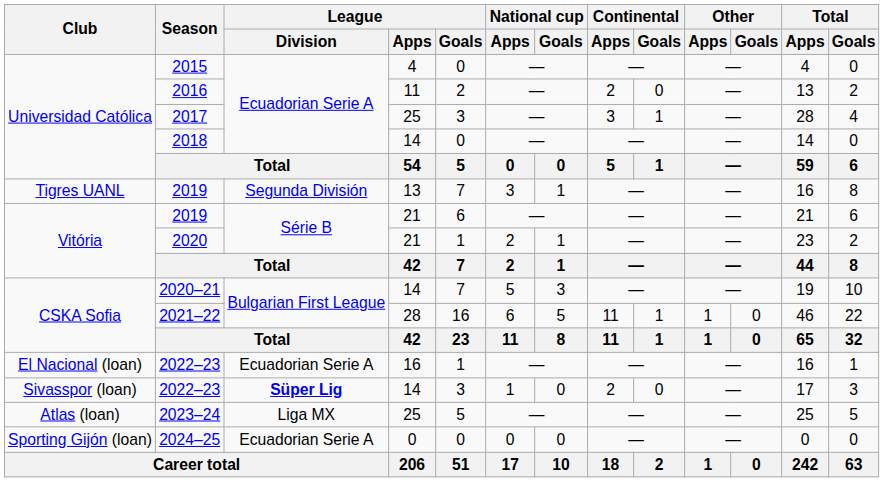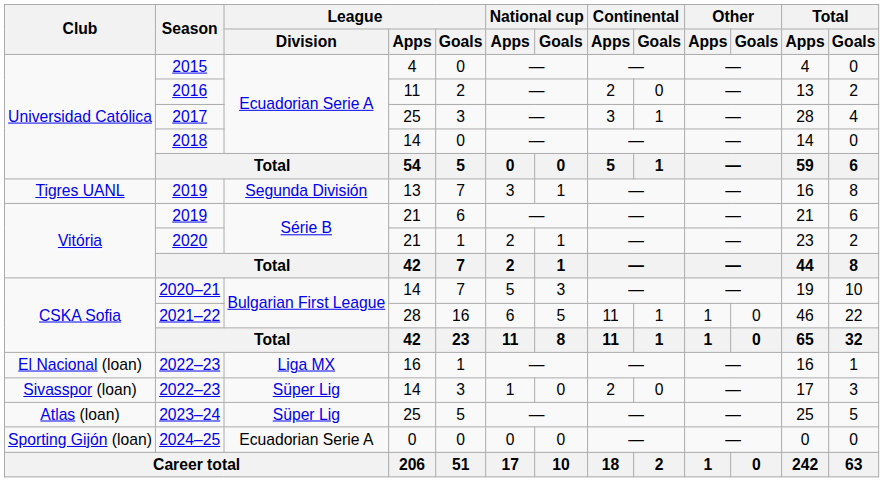2022–23 / 16 | League / Division: Ecuadorian Serie A -> Liga MX
2022–23 / 14 | League / Division: bold -> normal
2023–24 | League / Division: Liga MX -> Süper Lig
